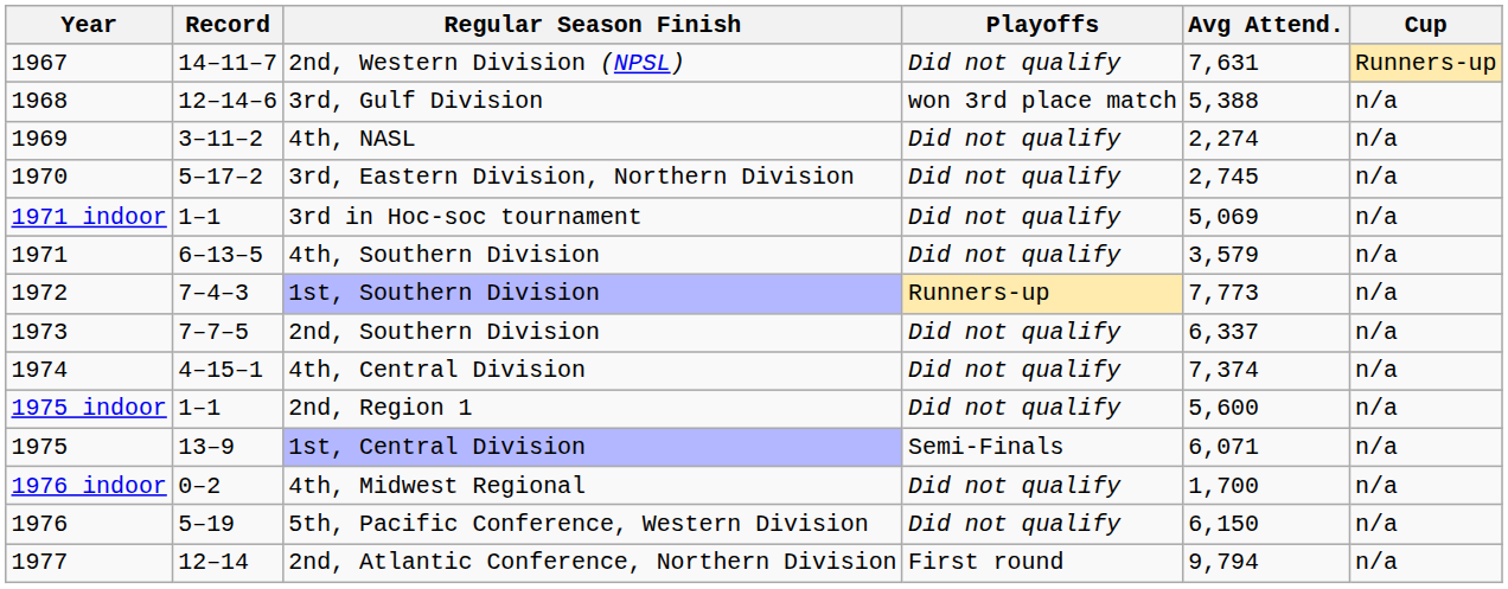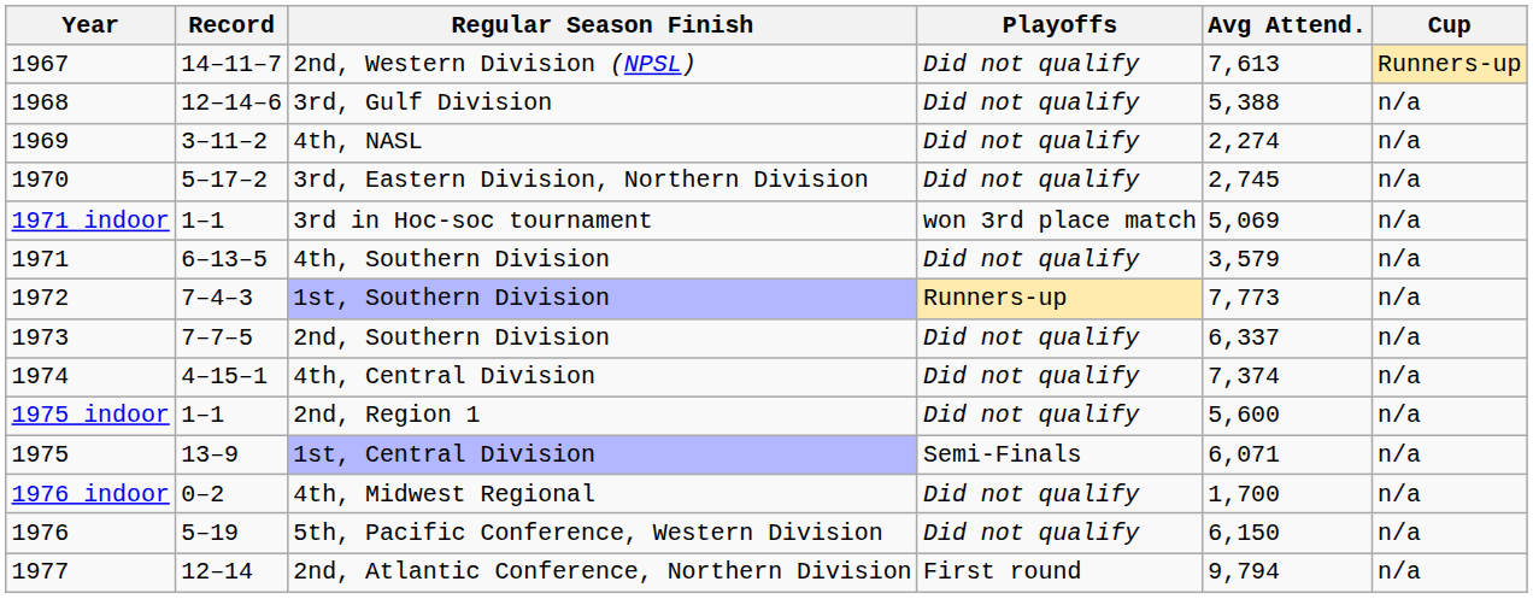2nd, Western Division (NPSL) | Avg Attend.: 7,631 -> 7,613
3rd, Gulf Division | Playoffs: won 3rd place match -> Did not qualify
3rd in Hoc-soc tournament | Playoffs: Did not qualify -> won 3rd place match
